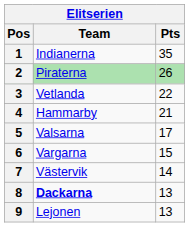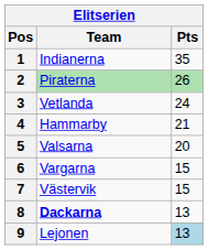3 | Pts: 22 -> 24
5 | Pts: 17 -> 20
7 | Pts: 14 -> 15
9 | Pts: no background -> lightblue background
